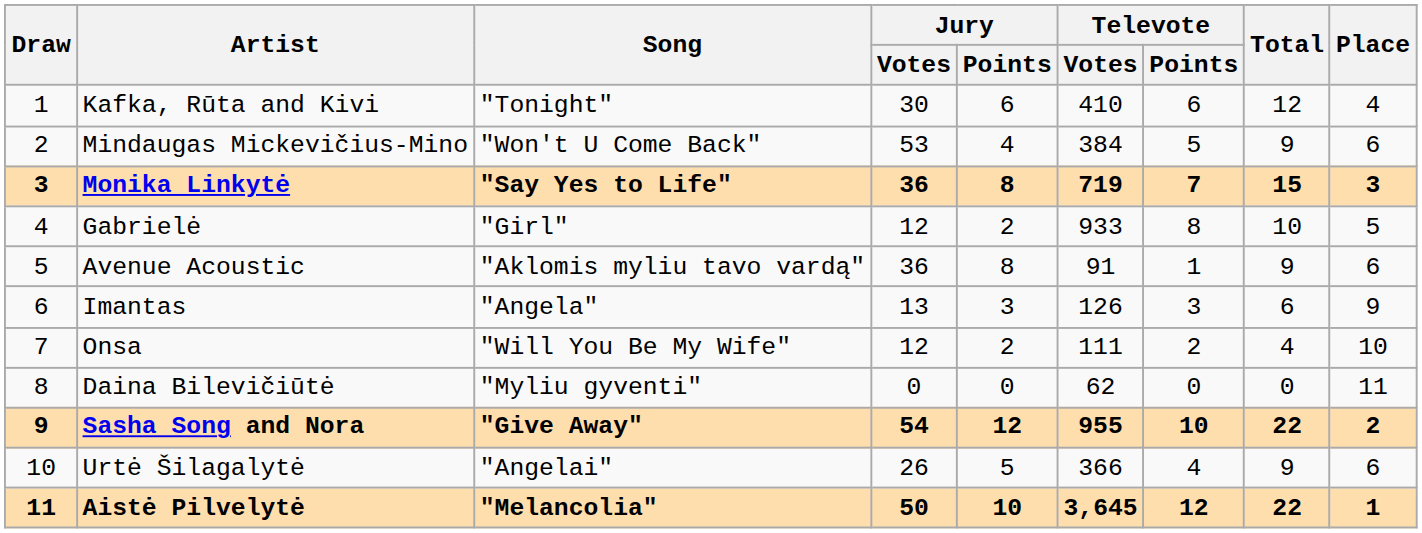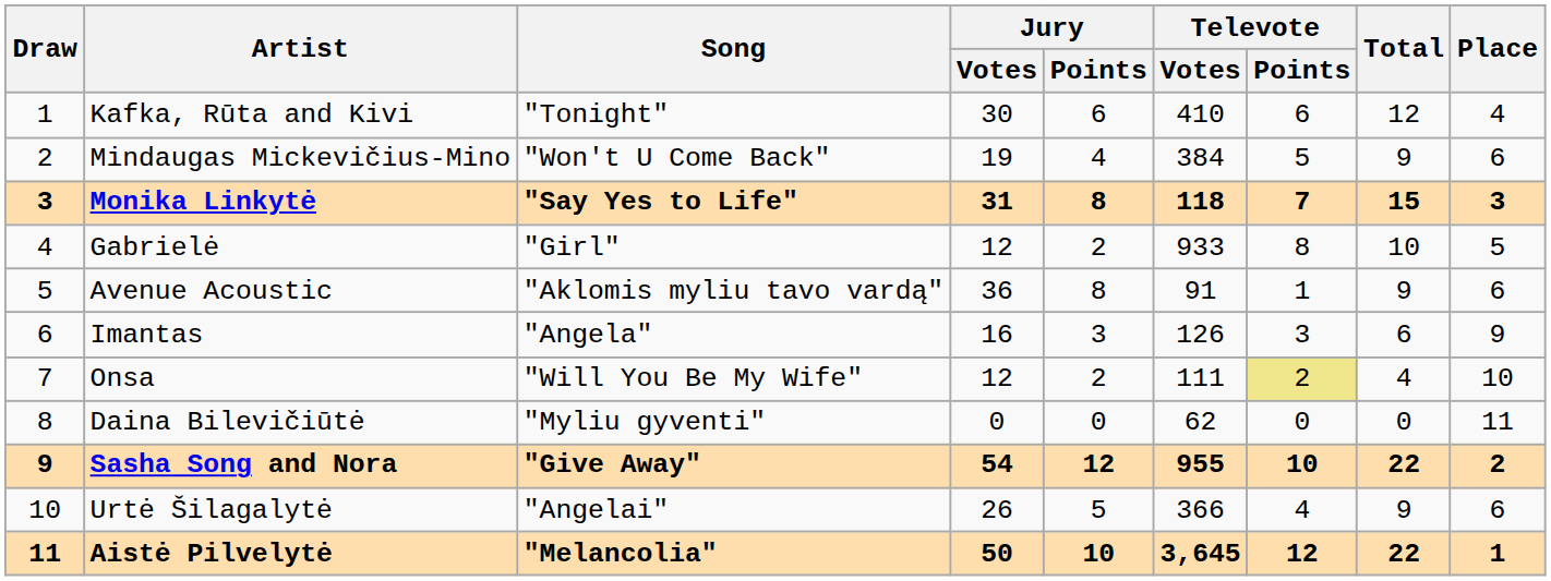Mindaugas Mickevičius-Mino | Jury / Votes: 53 -> 19
Monika Linkytė | Jury / Votes: 36 -> 31
Monika Linkytė | Televote / Votes: 719 -> 118
Imantas | Jury / Votes: 13 -> 16
Onsa | Televote / Points: no background -> khaki background
